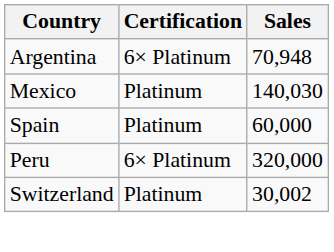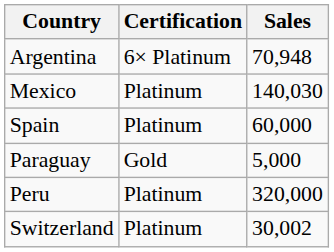+ row: Paraguay | Gold | 5,000
Peru | Certification: 6× Platinum -> Platinum
